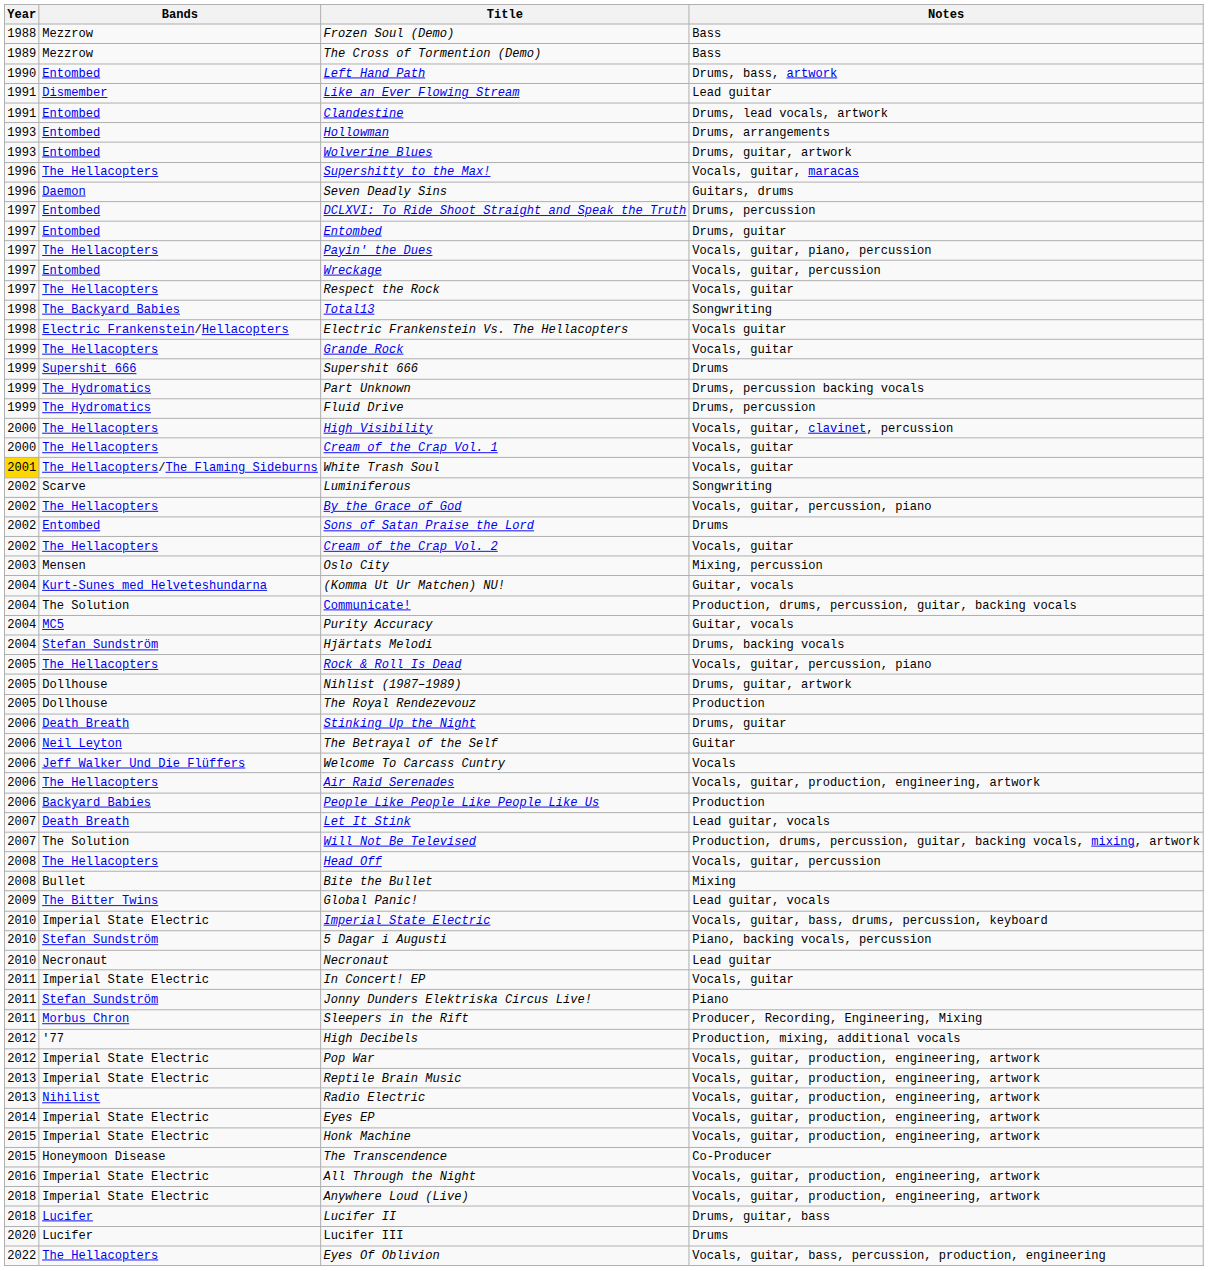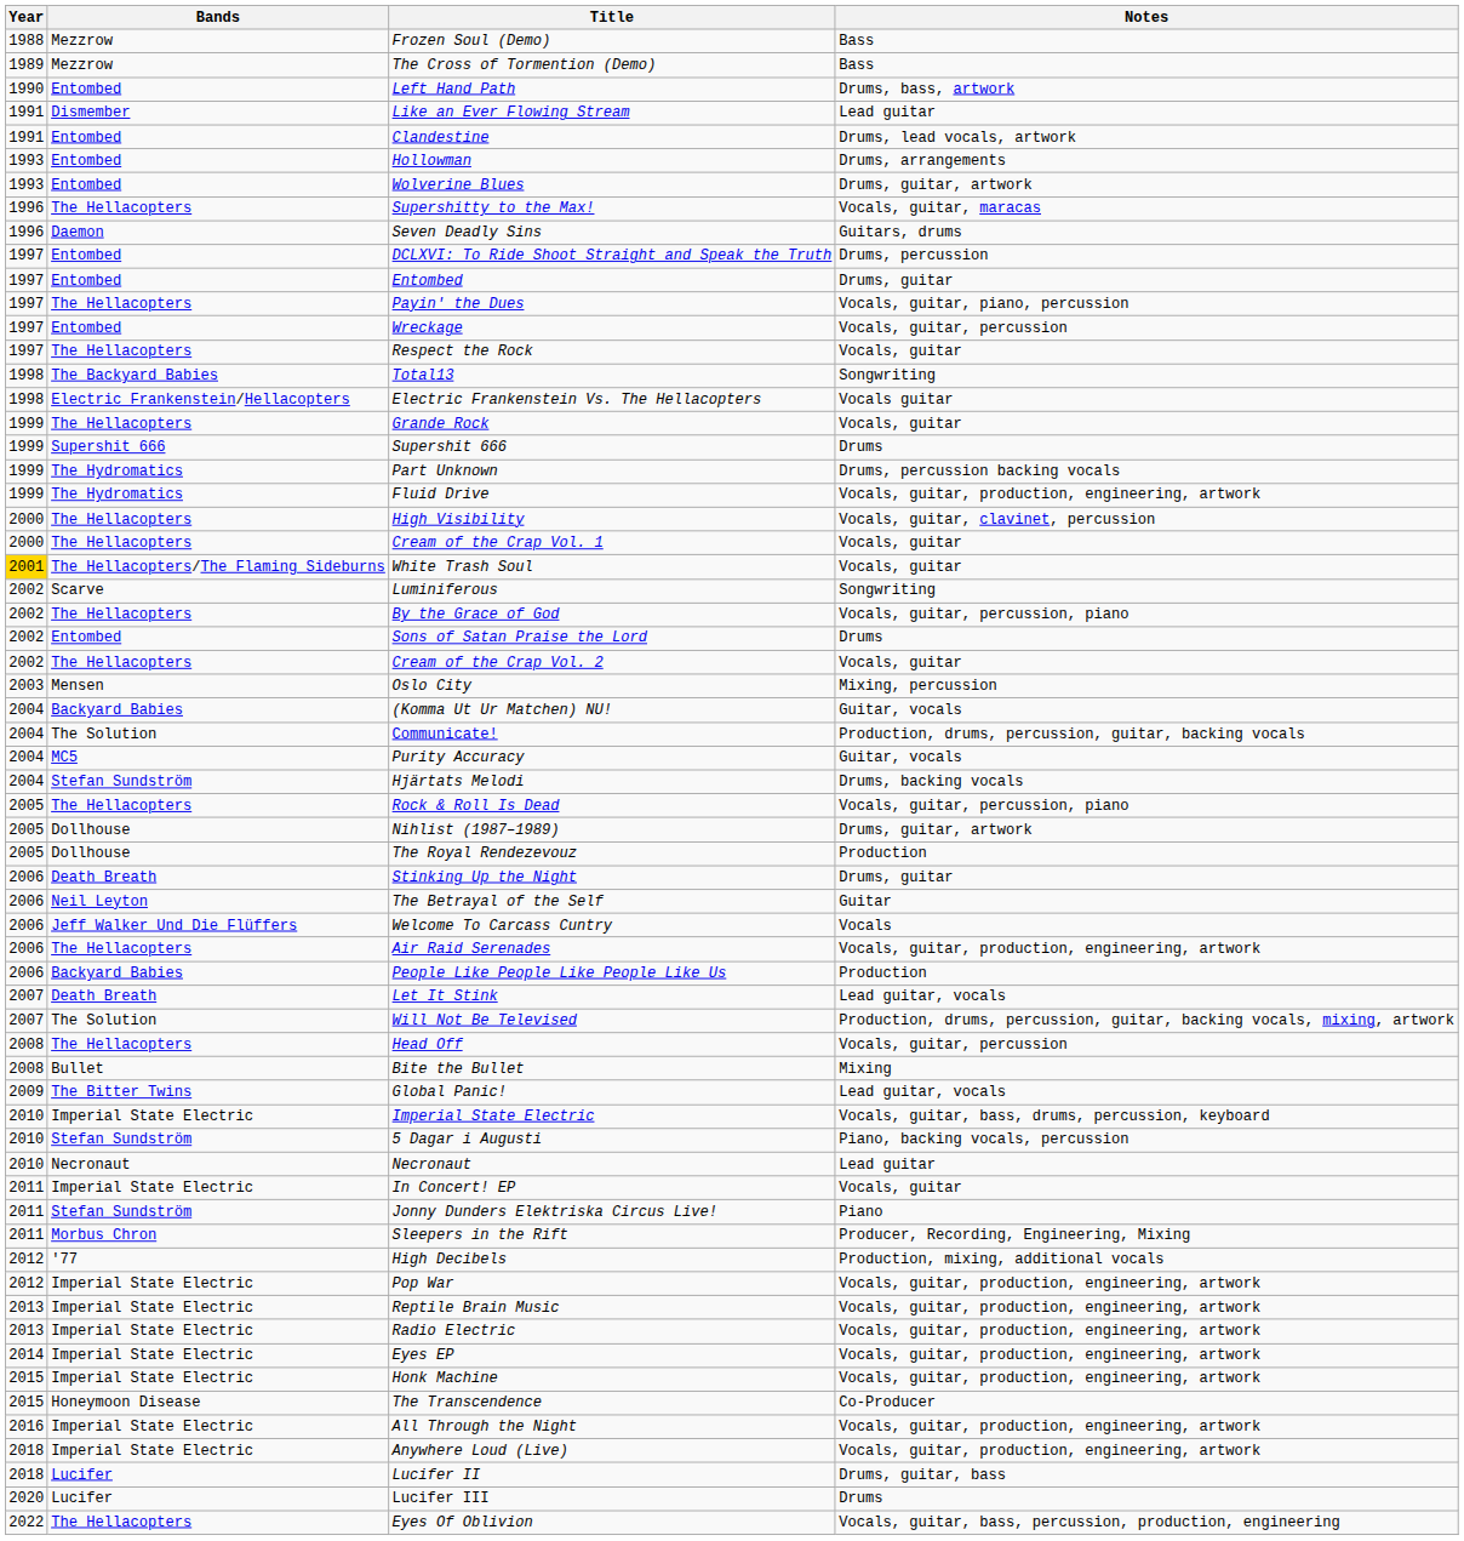Fluid Drive | Notes: Drums, percussion -> Vocals, guitar, production, engineering, artwork
(Komma Ut Ur Matchen) NU! | Bands: Kurt-Sunes med Helveteshundarna -> Backyard Babies
Radio Electric | Bands: Nihilist -> Imperial State Electric
